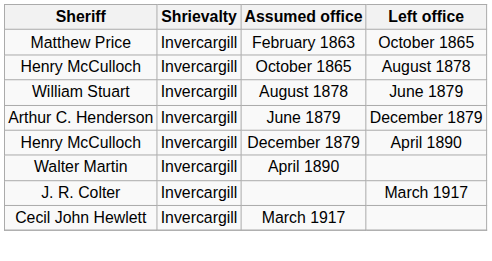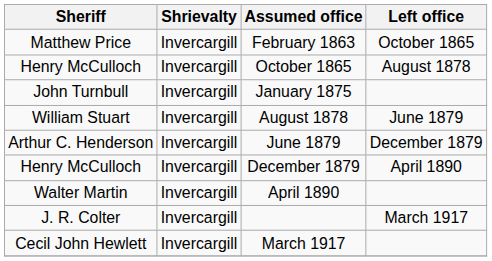+ row: John Turnbull | Invercargill | January 1875
